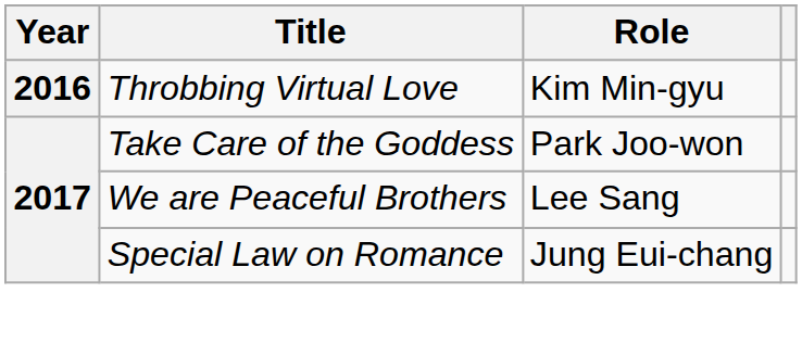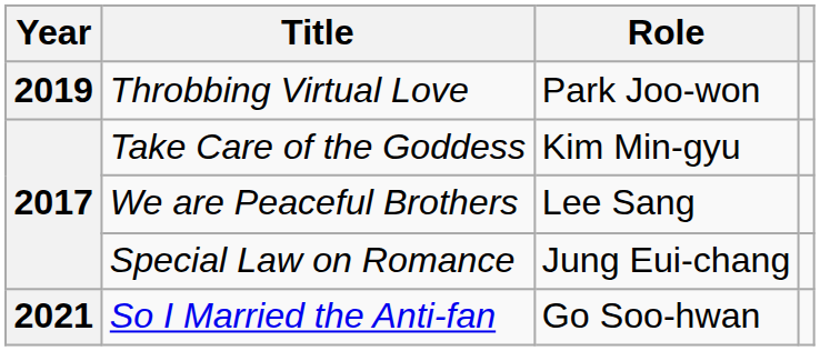Throbbing Virtual Love | Year: 2016 -> 2019
Throbbing Virtual Love | Role: Kim Min-gyu -> Park Joo-won
Take Care of the Goddess | Role: Park Joo-won -> Kim Min-gyu
+ row: 2021 | So I Married the Anti-fan | Go Soo-hwan
